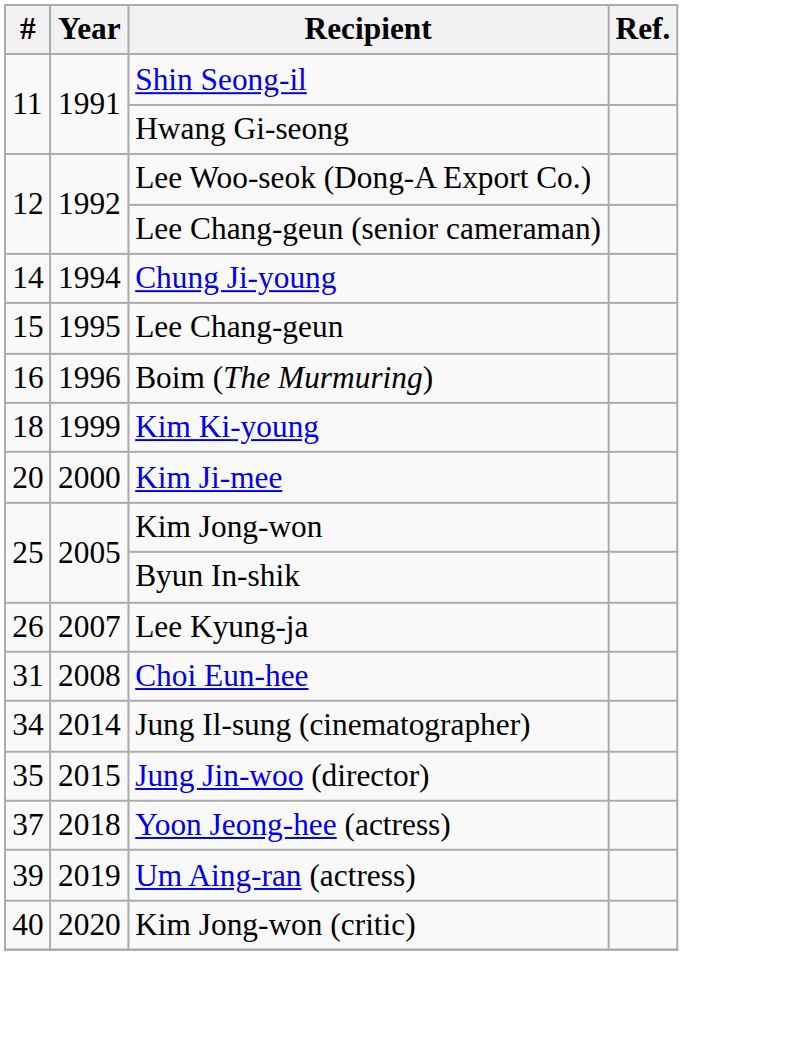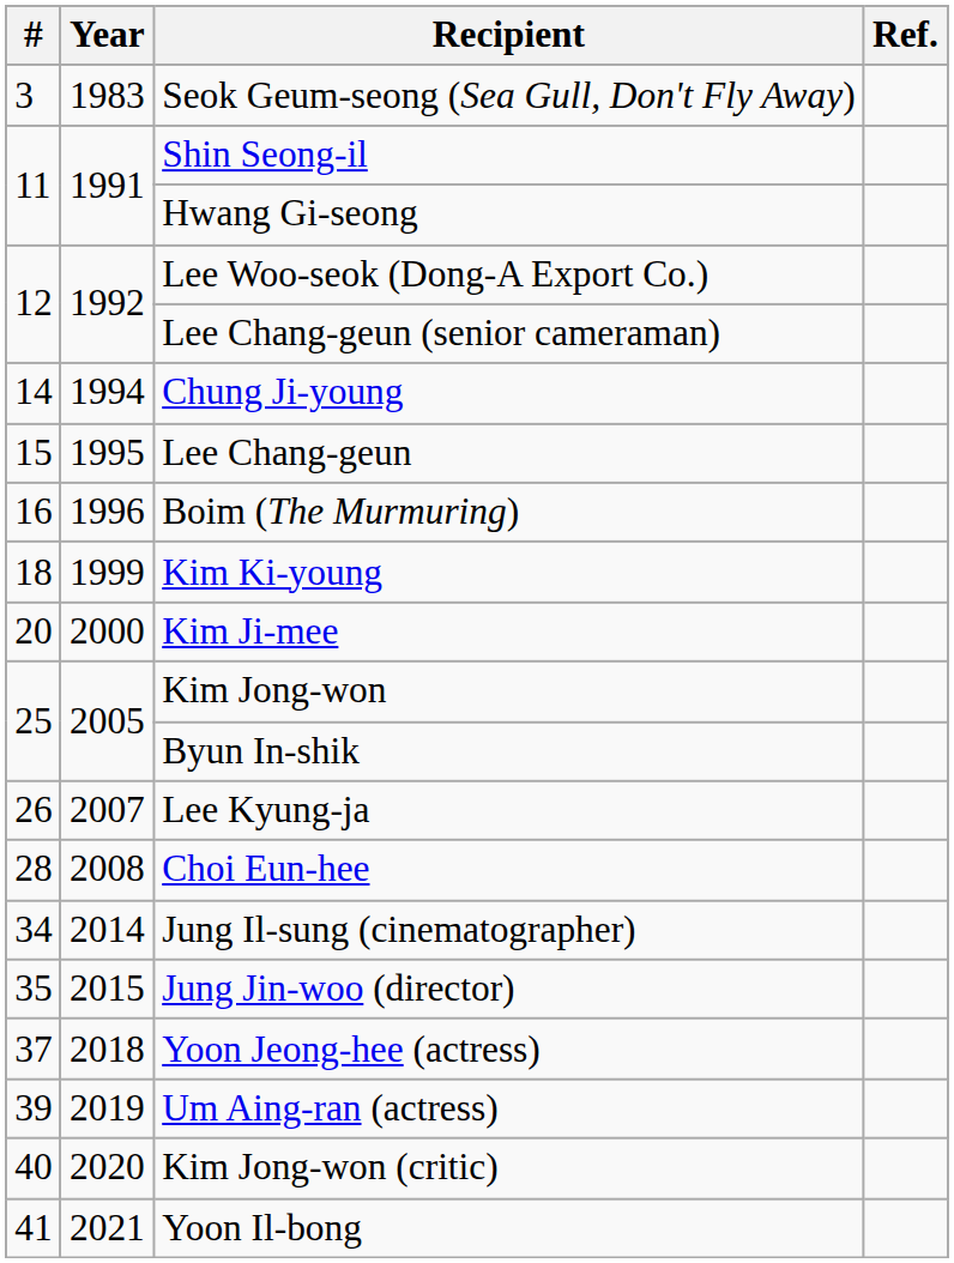+ row: 3 | 1983 | Seok Geum-seong (Sea Gull, Don't Fly Away)
Choi Eun-hee | #: 31 -> 28
+ row: 41 | 2021 | Yoon Il-bong
